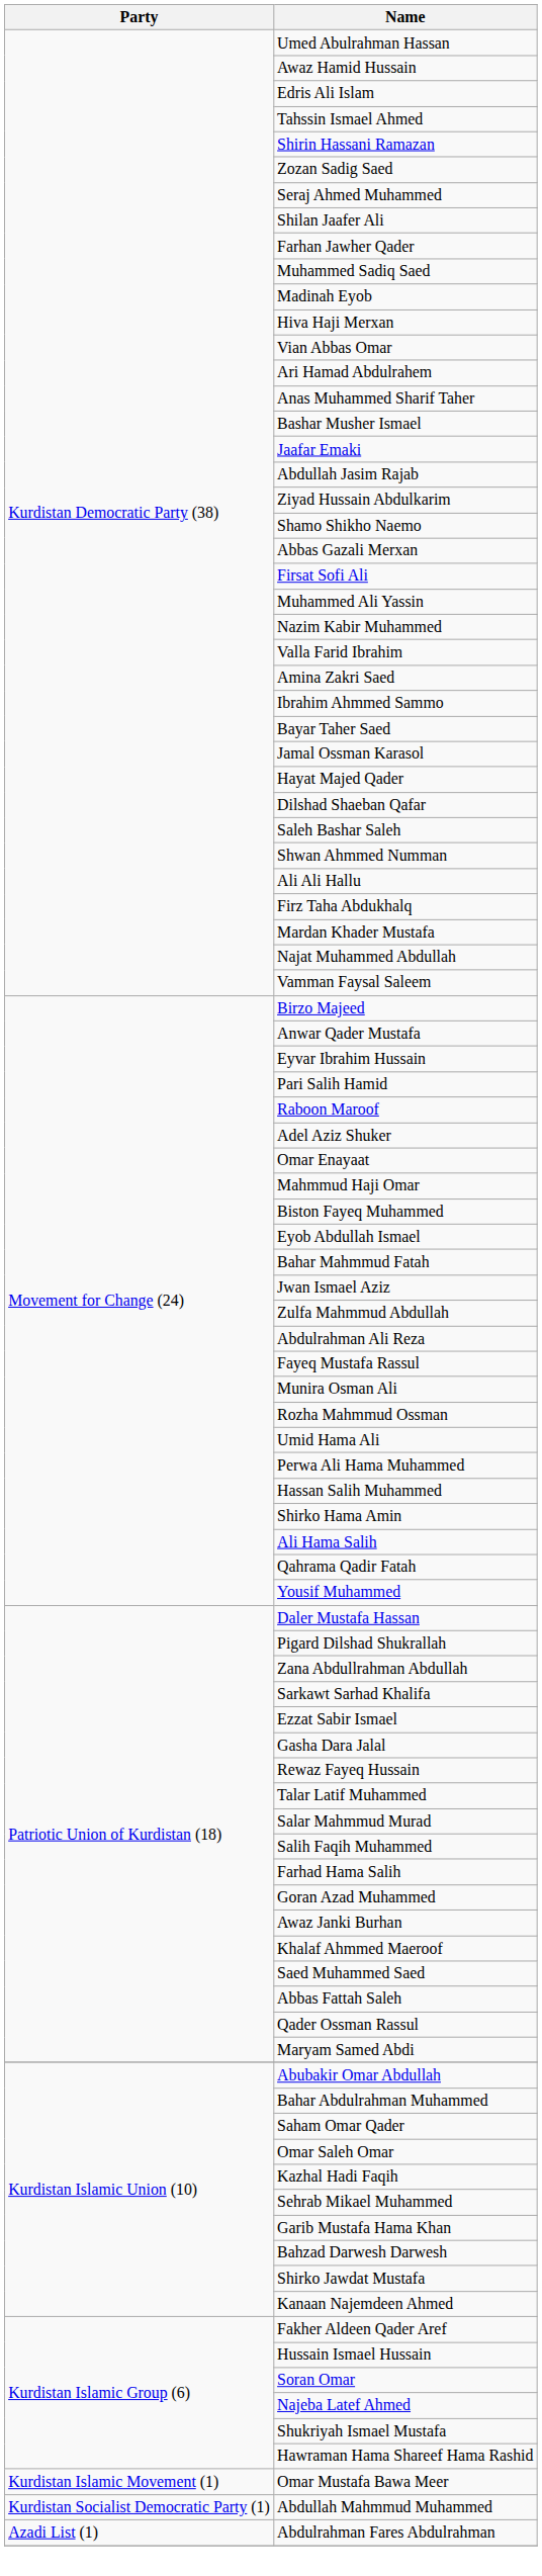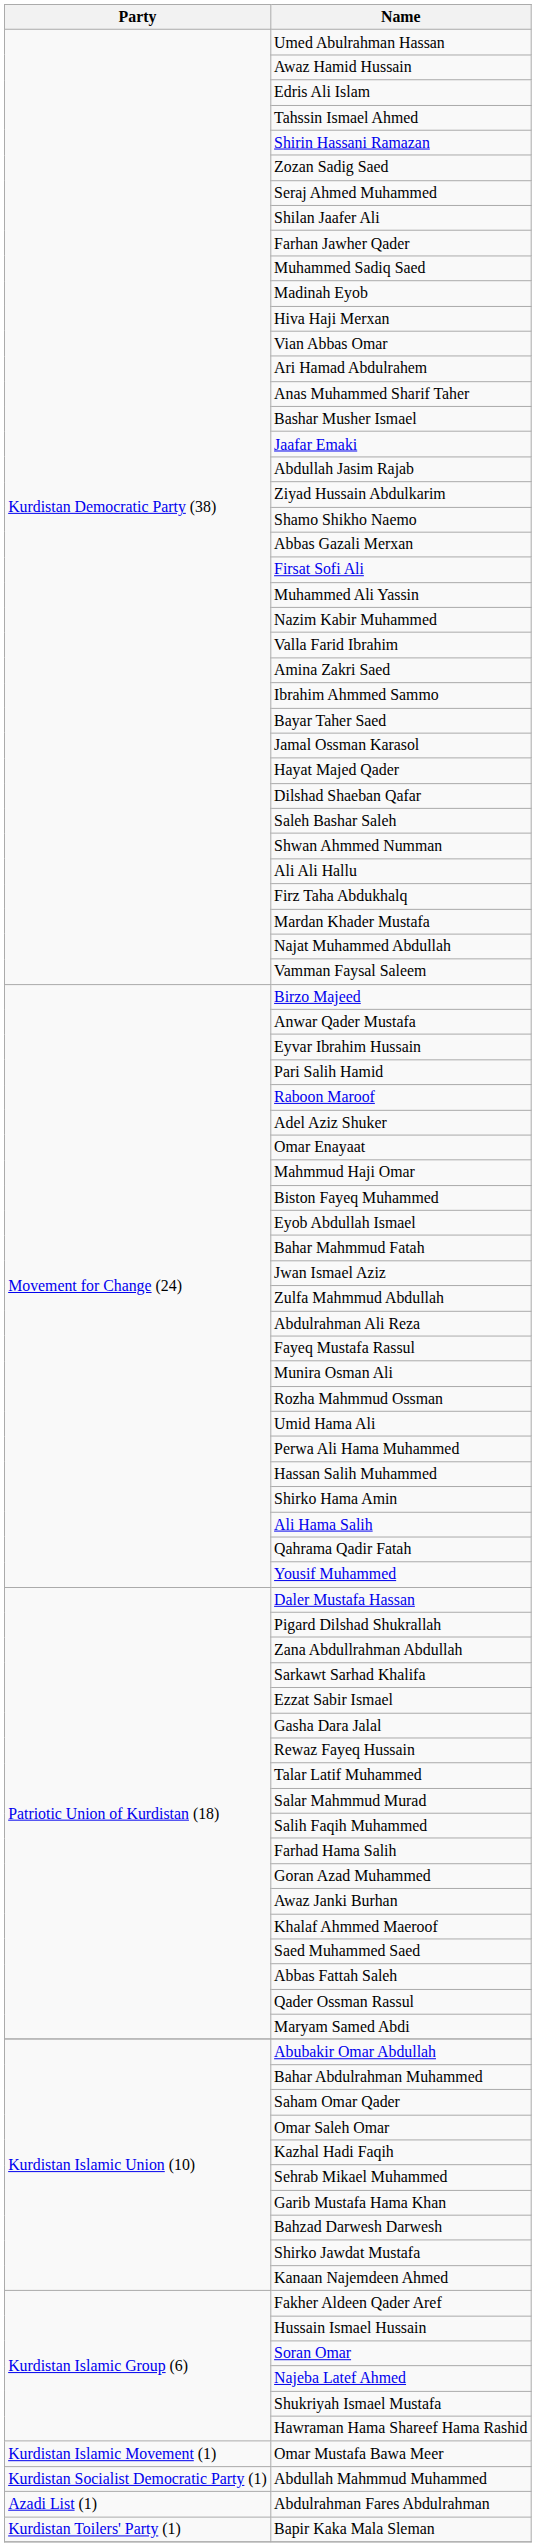+ row: Kurdistan Toilers' Party (1) | Bapir Kaka Mala Sleman
